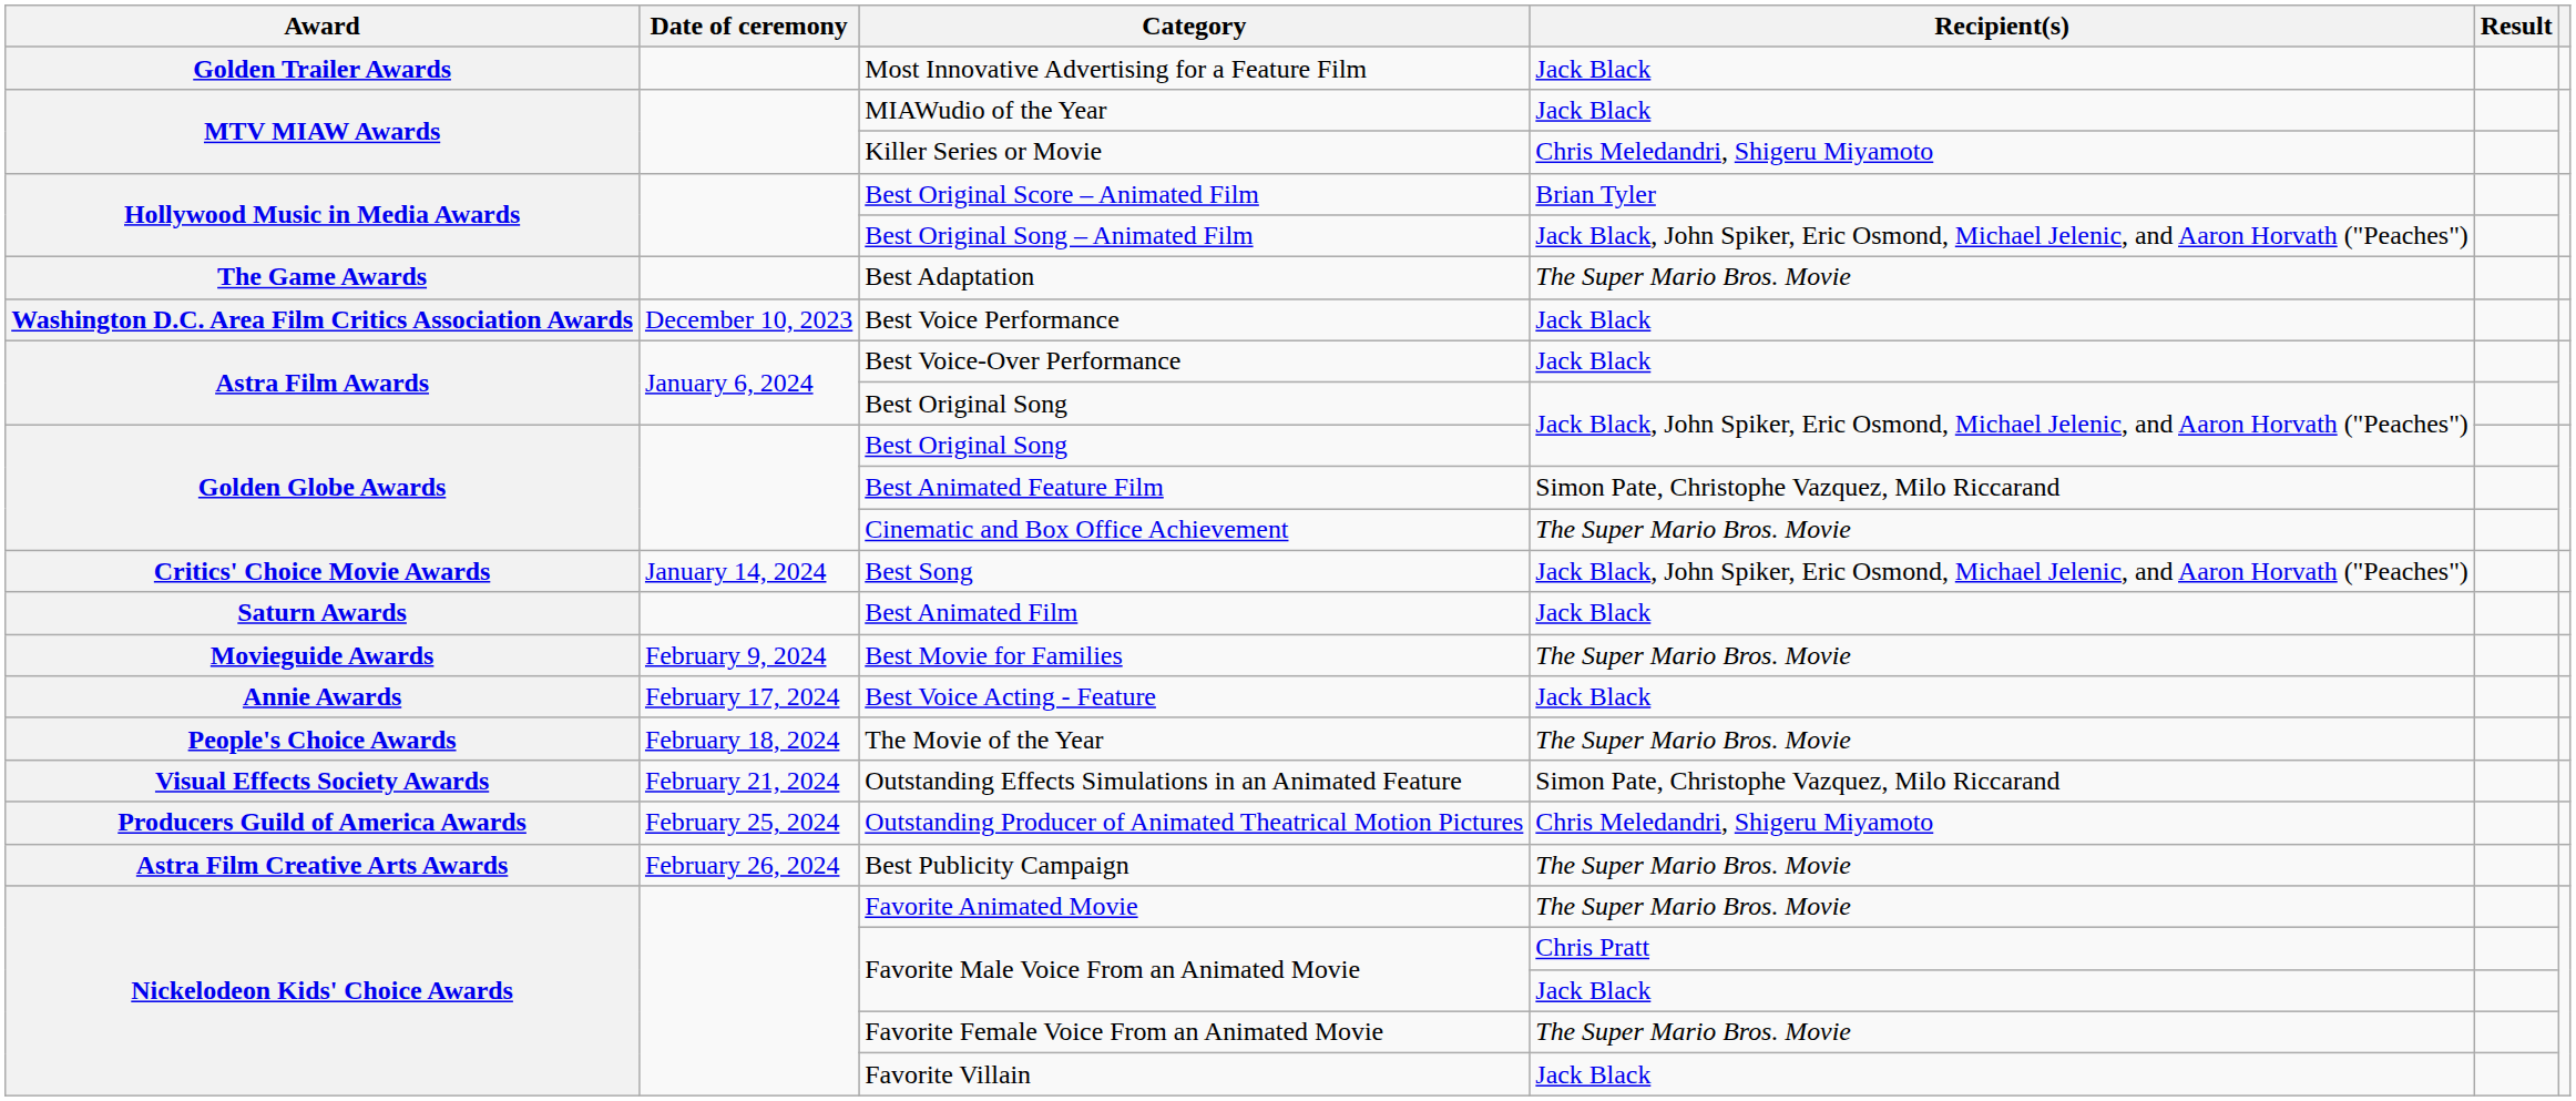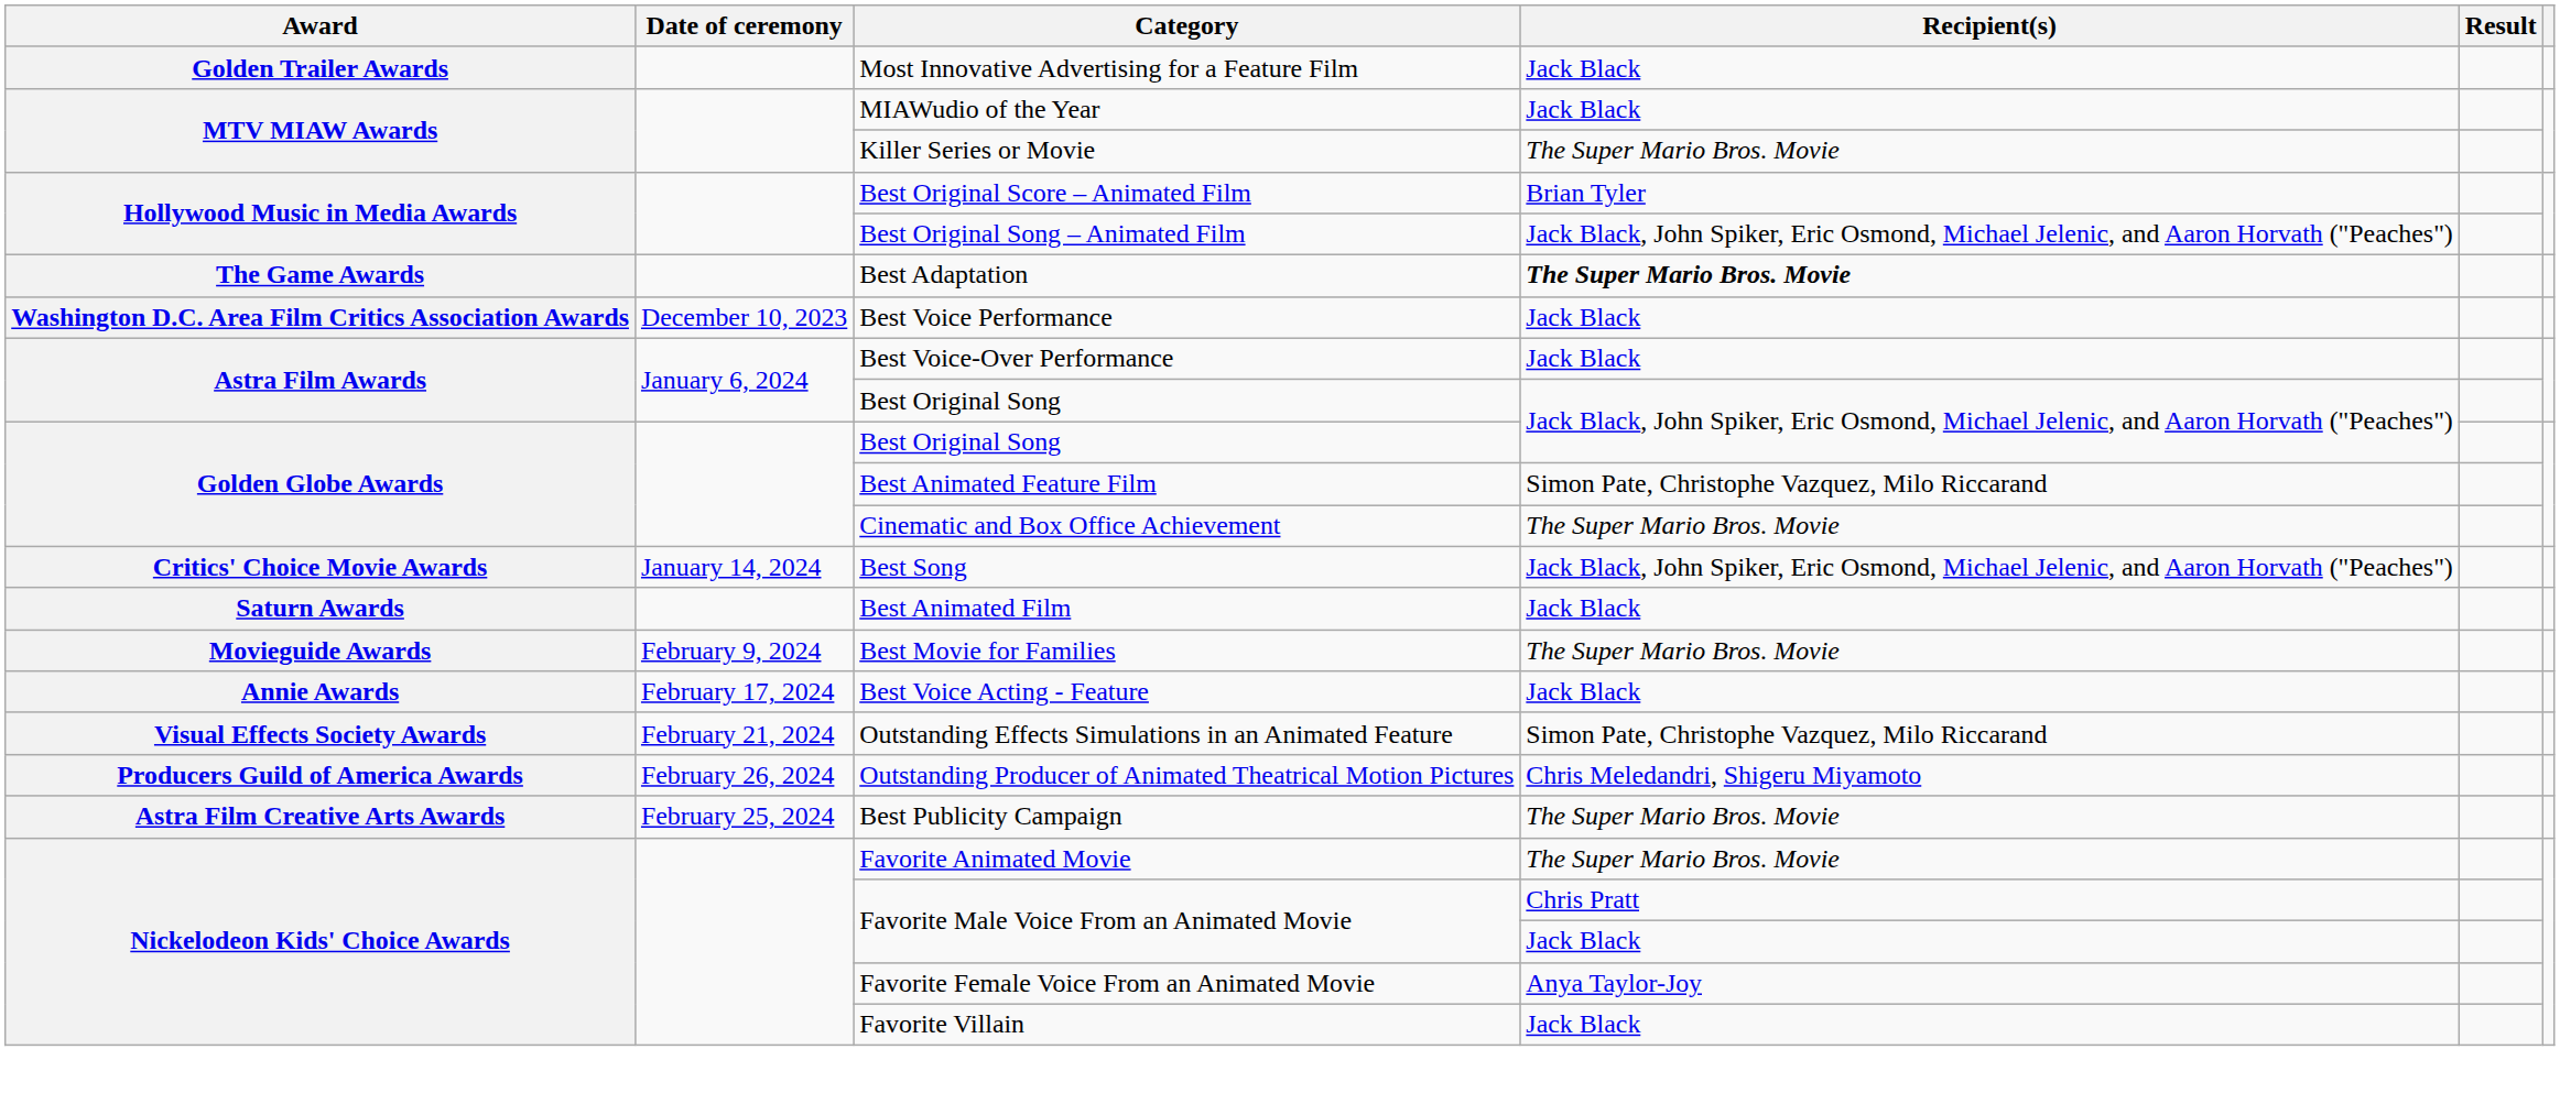Killer Series or Movie | Recipient(s): Chris Meledandri, Shigeru Miyamoto -> The Super Mario Bros. Movie
Best Adaptation | Recipient(s): normal -> bold
- row: People's Choice Awards | February 18, 2024 | The Movie of the Year | The Super Mario Bros. Movie
Outstanding Producer of Animated Theatrical Motion Pictures | Date of ceremony: February 25, 2024 -> February 26, 2024
Best Publicity Campaign | Date of ceremony: February 26, 2024 -> February 25, 2024
Favorite Female Voice From an Animated Movie | Recipient(s): The Super Mario Bros. Movie -> Anya Taylor-Joy
